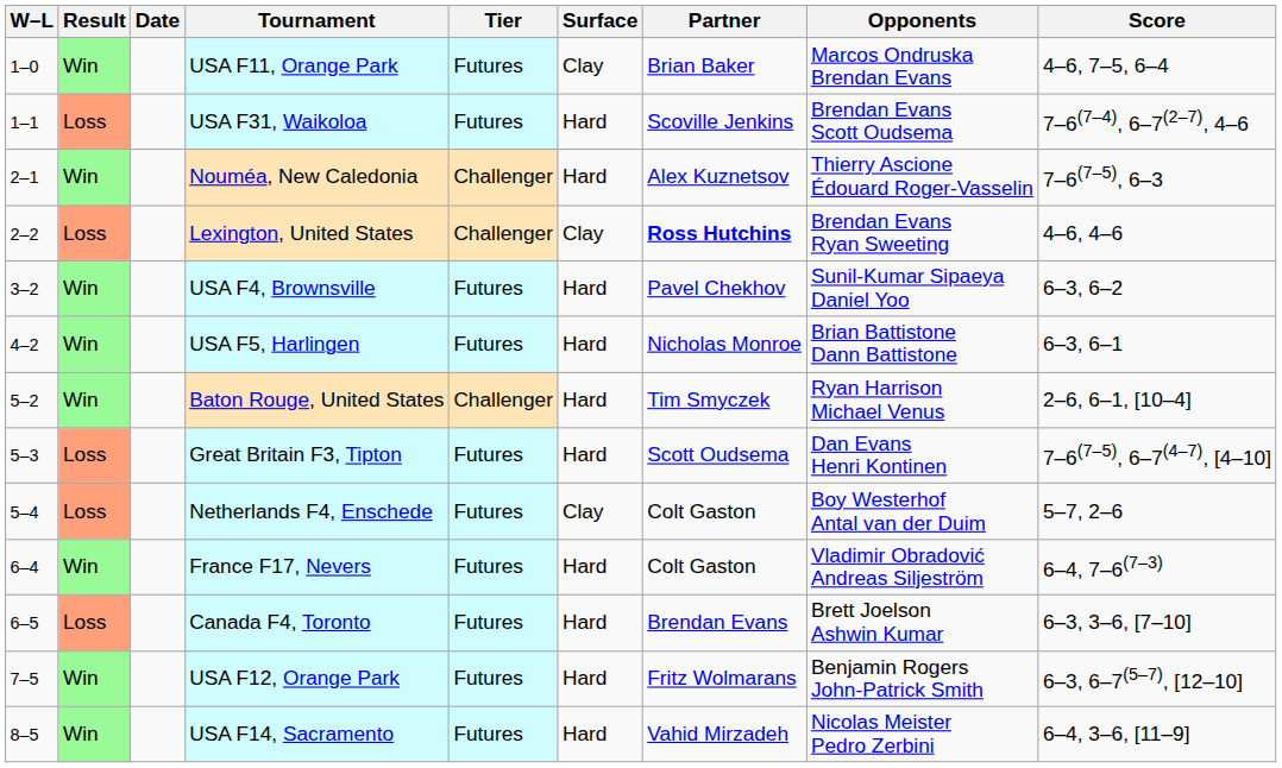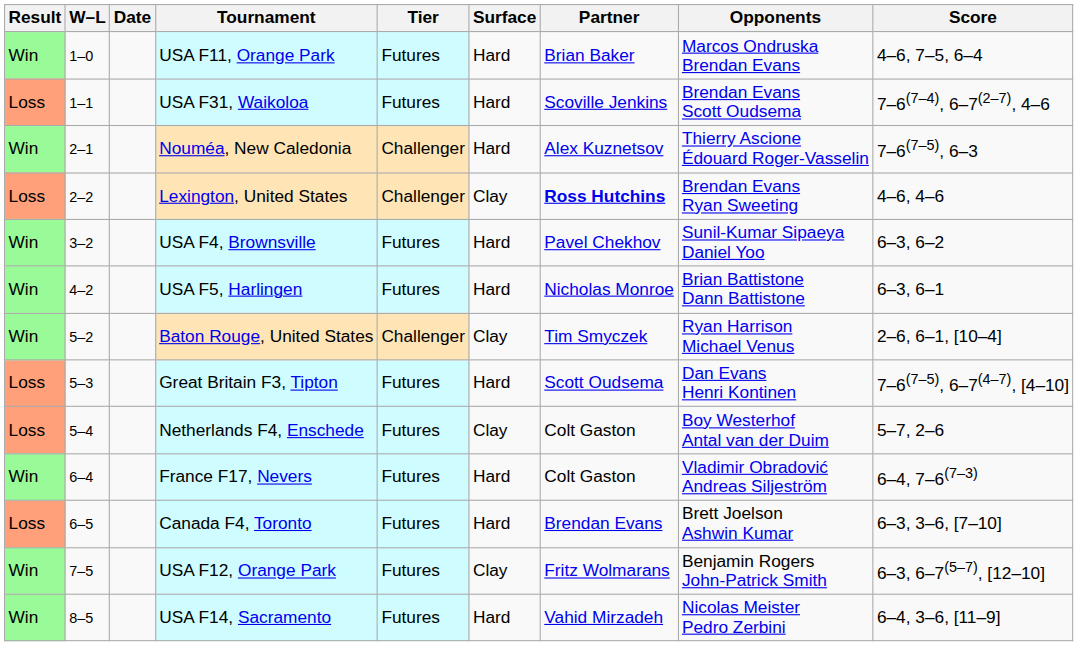columns swapped: Result <-> W–L
USA F11, Orange Park | Surface: Clay -> Hard
Baton Rouge, United States | Surface: Hard -> Clay
USA F12, Orange Park | Surface: Hard -> Clay
